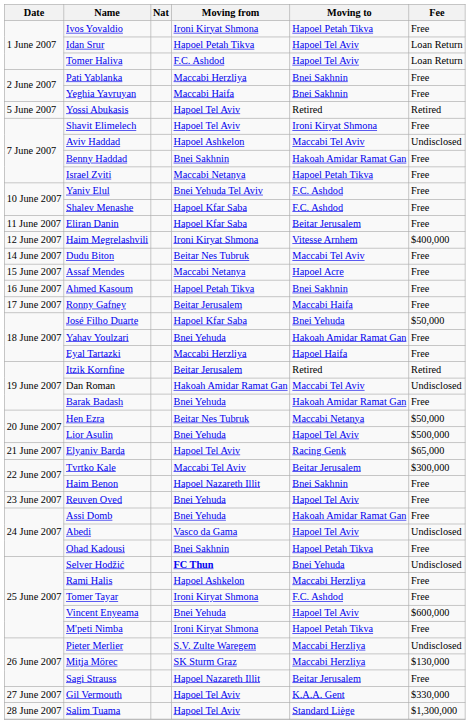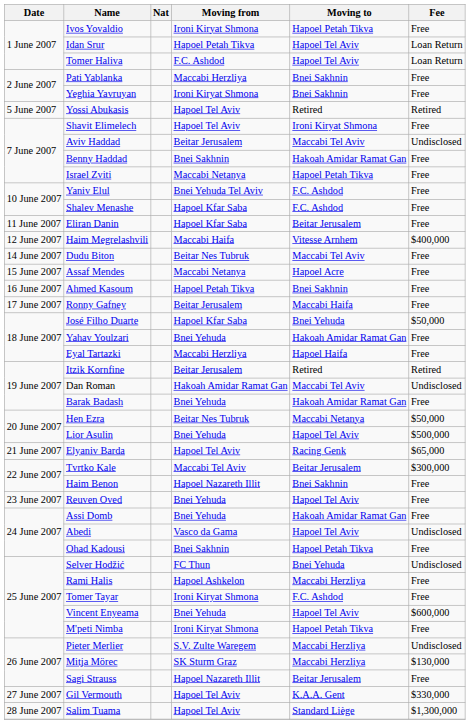Yeghia Yavruyan | Moving from: Maccabi Haifa -> Ironi Kiryat Shmona
Aviv Haddad | Moving from: Hapoel Ashkelon -> Beitar Jerusalem
Haim Megrelashvili | Moving from: Ironi Kiryat Shmona -> Maccabi Haifa
Selver Hodžić | Moving from: bold -> normal
